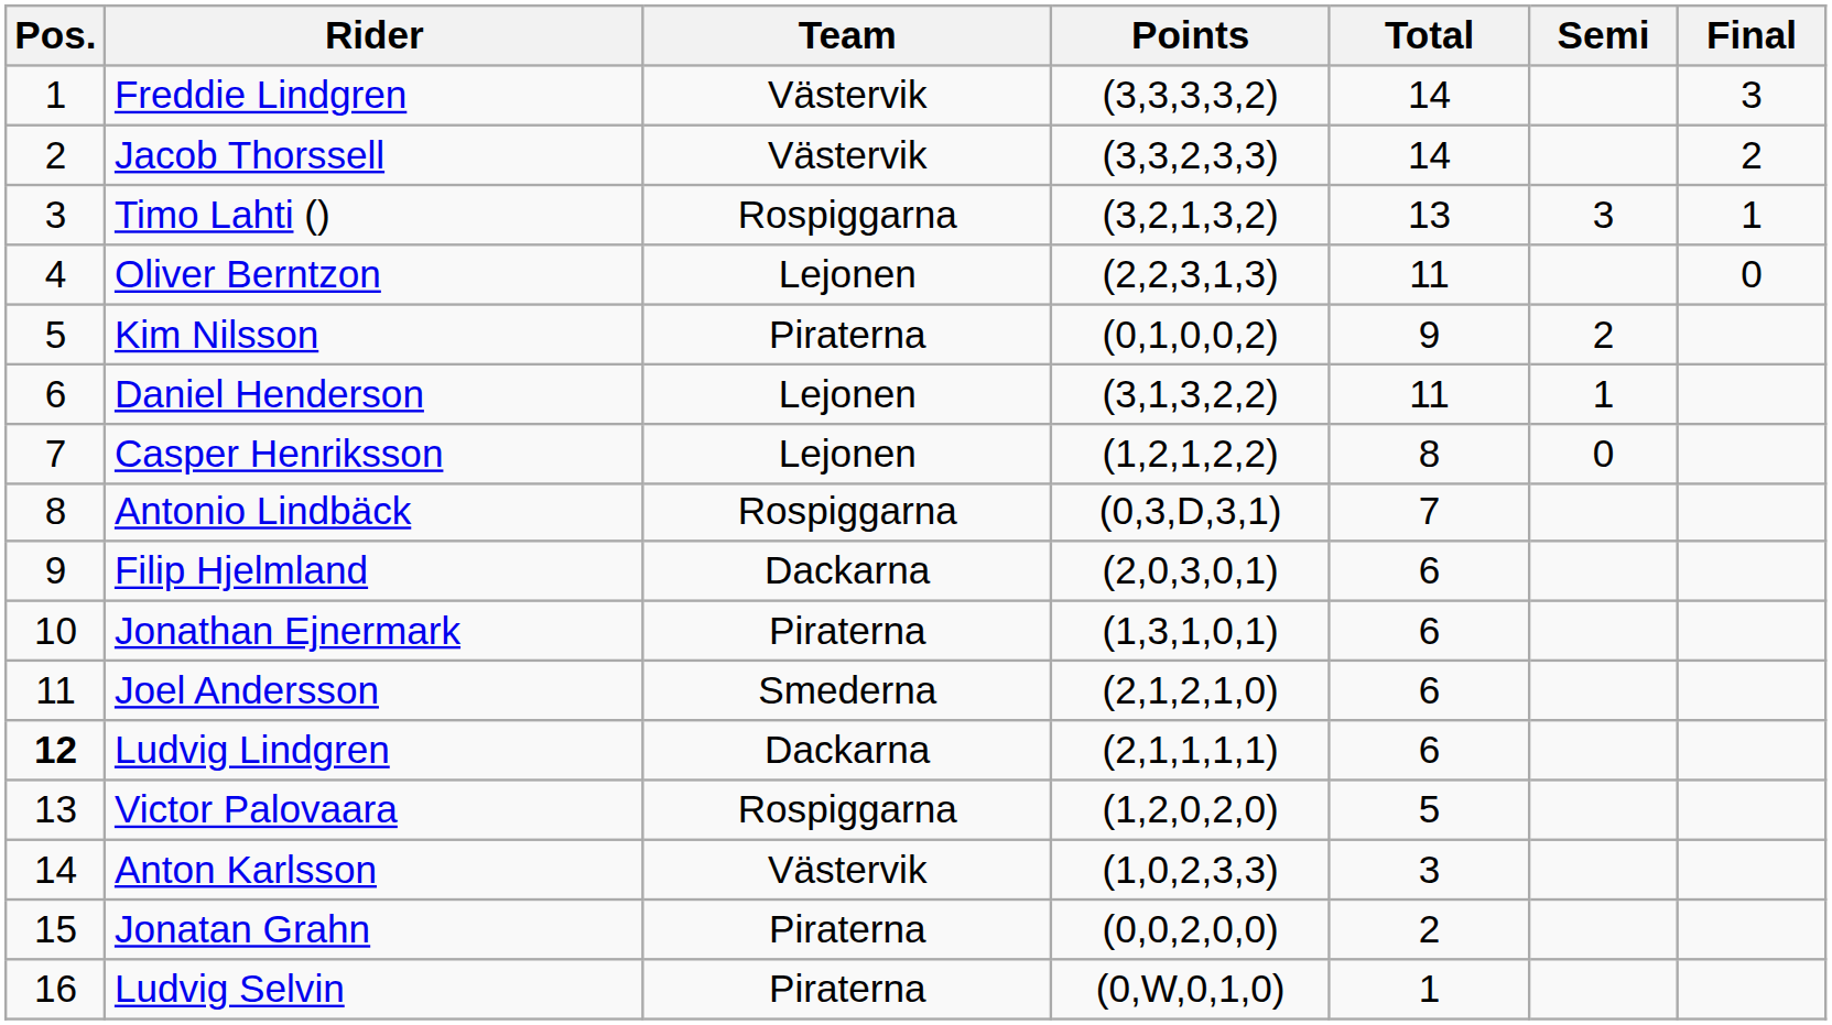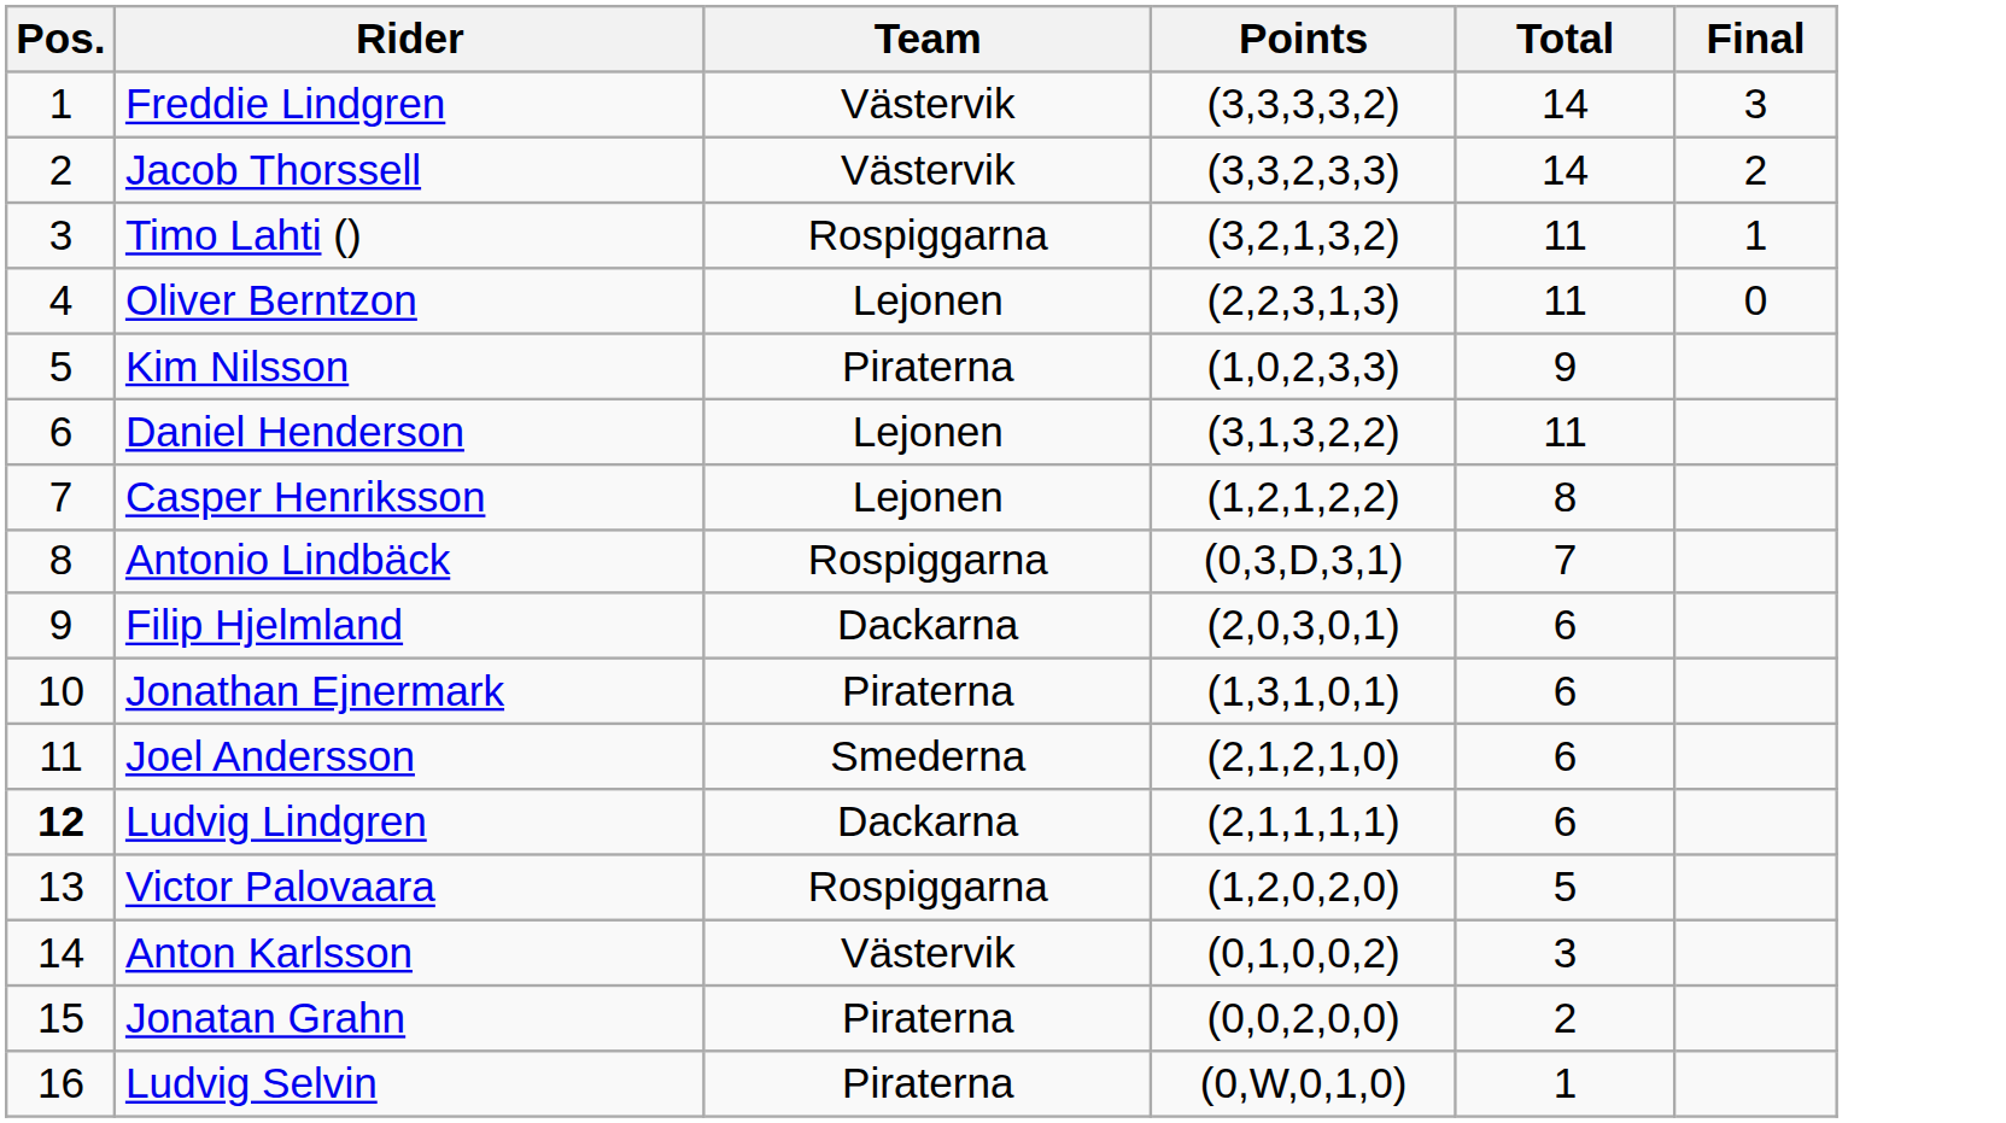- column: Semi | 3 | 2 | 1 | 0
Timo Lahti () | Total: 13 -> 11
Kim Nilsson | Points: (0,1,0,0,2) -> (1,0,2,3,3)
Anton Karlsson | Points: (1,0,2,3,3) -> (0,1,0,0,2)
